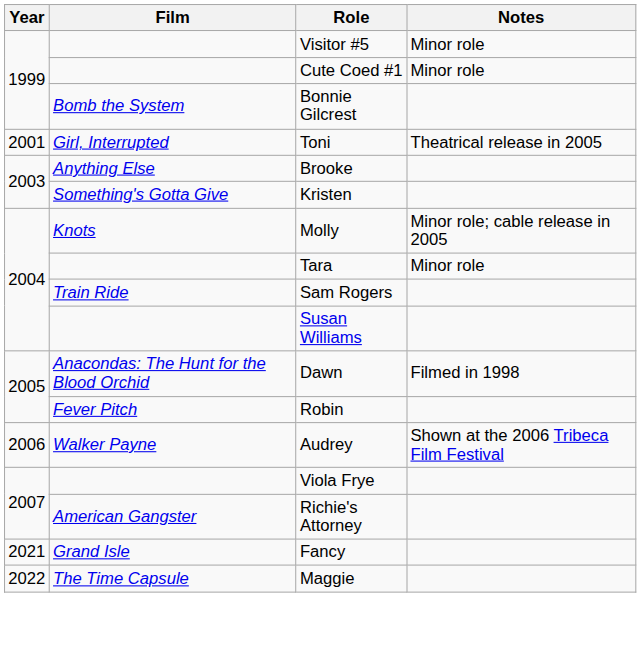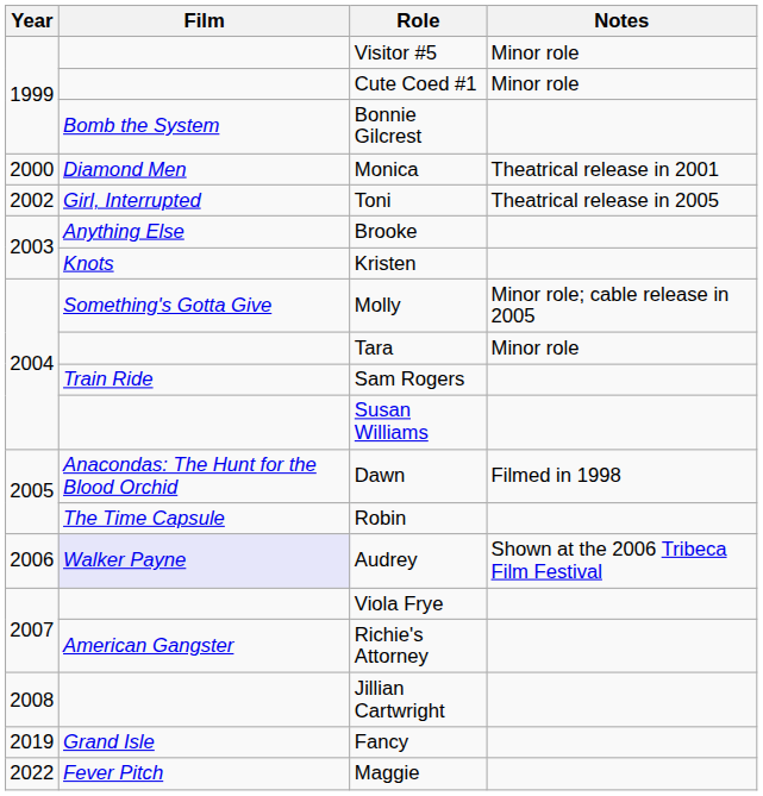+ row: 2000 | Diamond Men | Monica | Theatrical release in 2001
Toni | Year: 2001 -> 2002
Kristen | Film: Something's Gotta Give -> Knots
Molly | Film: Knots -> Something's Gotta Give
Robin | Film: Fever Pitch -> The Time Capsule
Audrey | Film: no background -> lavender background
+ row: 2008 | Jillian Cartwright
Fancy | Year: 2021 -> 2019
Maggie | Film: The Time Capsule -> Fever Pitch
